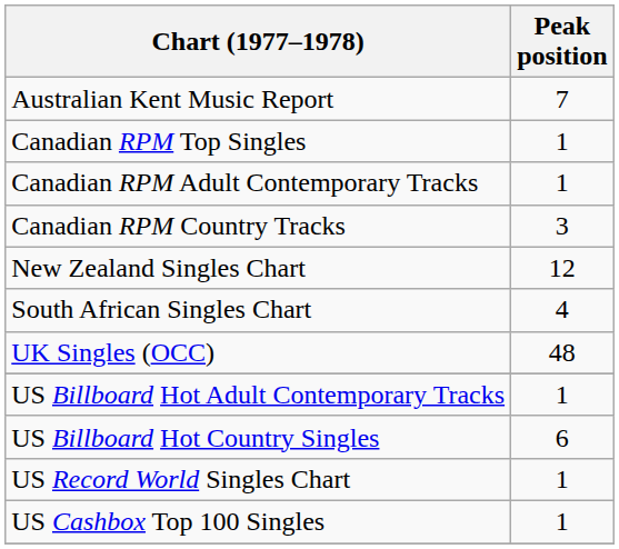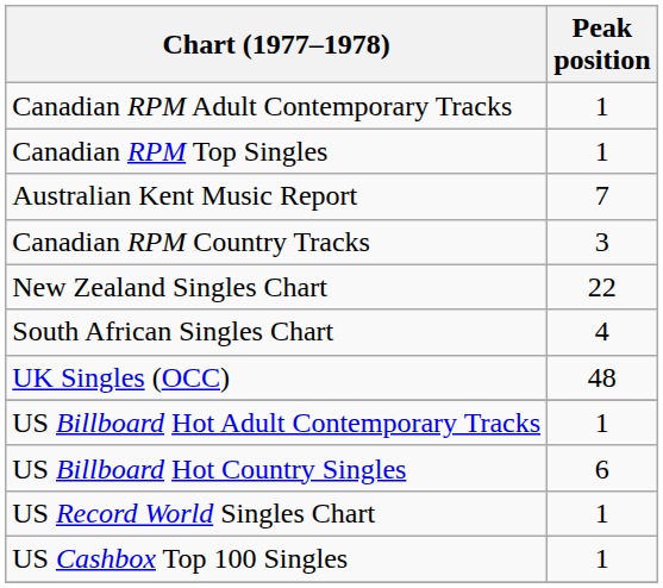rows swapped: Australian Kent Music Report <-> Canadian RPM Adult Contemporary Tracks
New Zealand Singles Chart | Peak position: 12 -> 22
